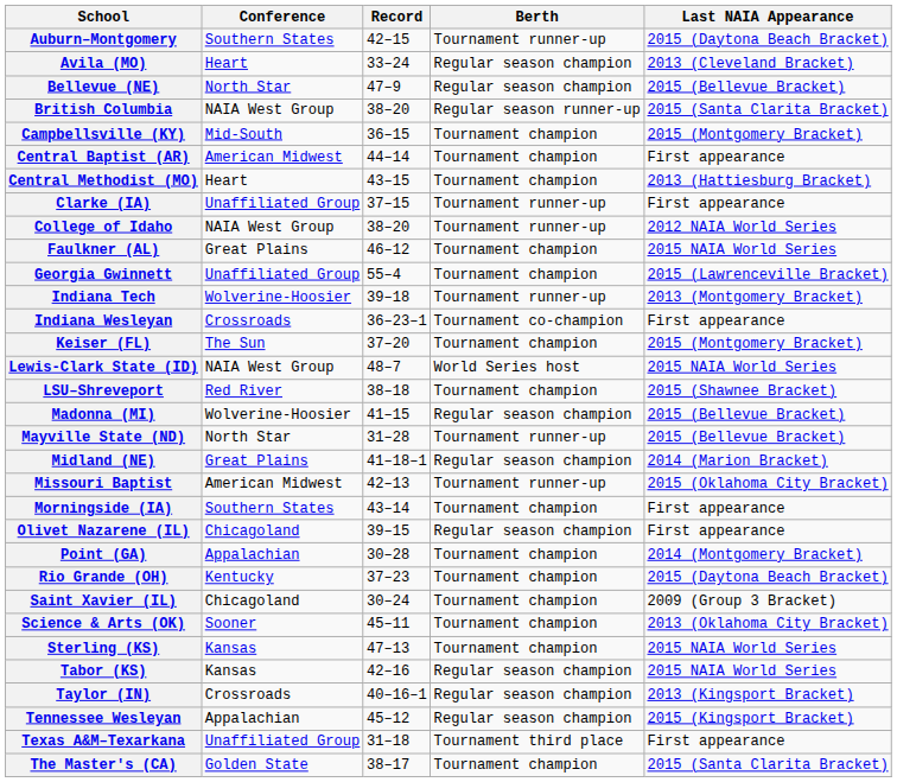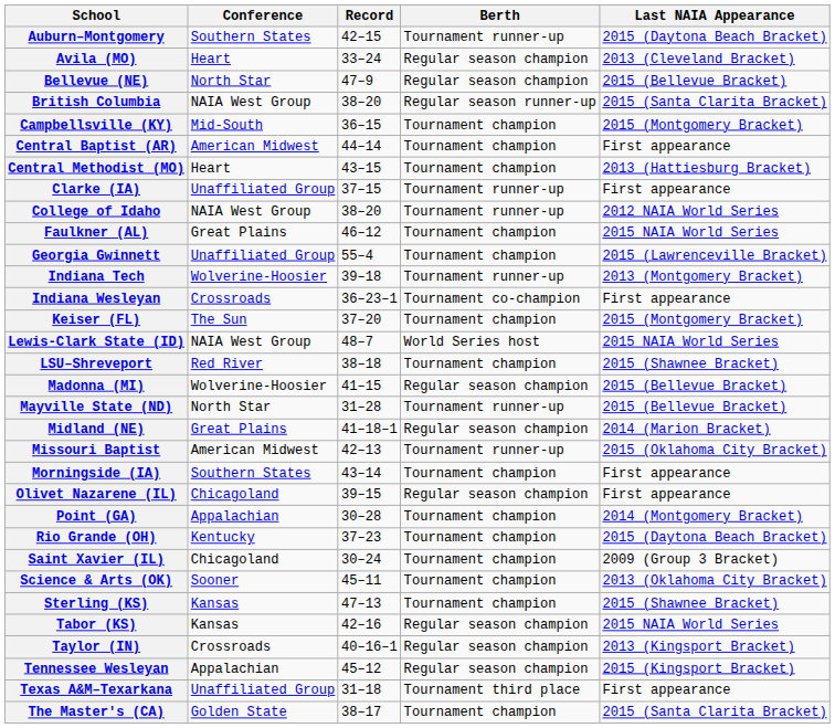Sterling (KS) | Last NAIA Appearance: 2015 NAIA World Series -> 2015 (Shawnee Bracket)
